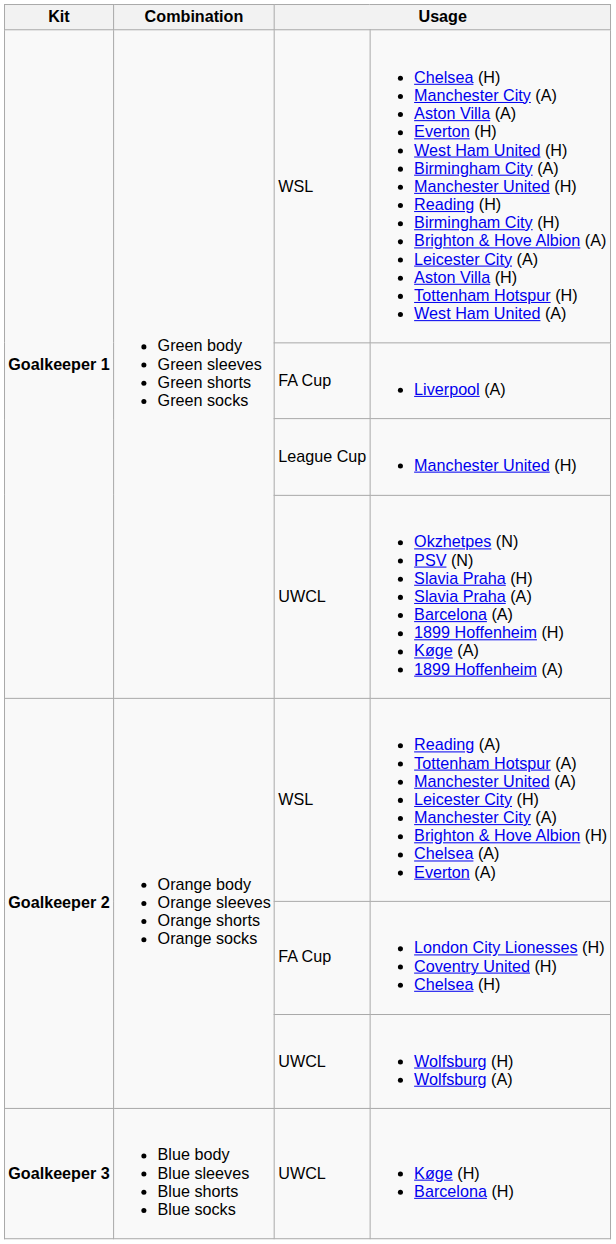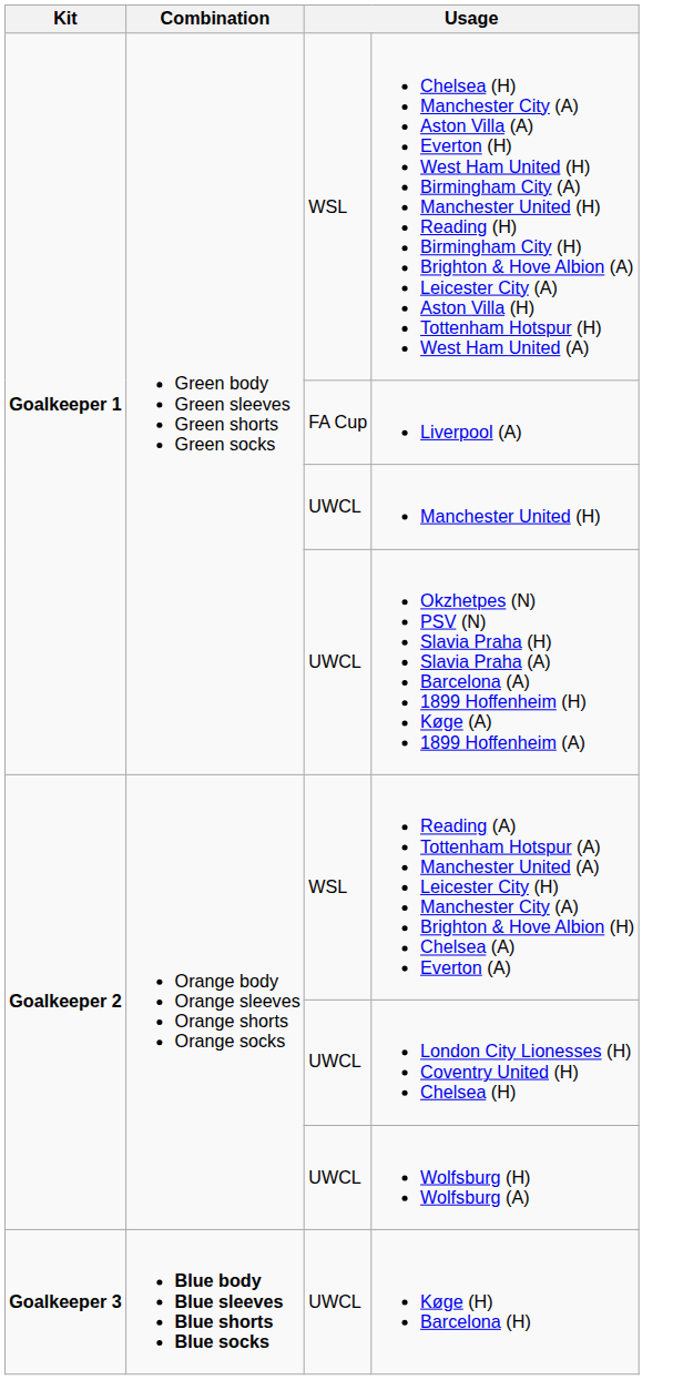Manchester United (H) | column 3: League Cup -> UWCL
London City Lionesses (H) Coventry United (H) Chelsea (H) | column 3: FA Cup -> UWCL
Køge (H) Barcelona (H) | Combination: normal -> bold
